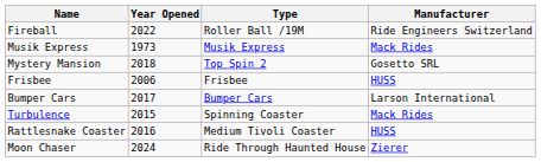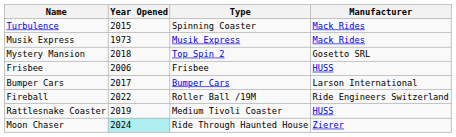rows swapped: Fireball <-> Turbulence
Rattlesnake Coaster | Year Opened: 2016 -> 2019
Moon Chaser | Year Opened: no background -> paleturquoise background
